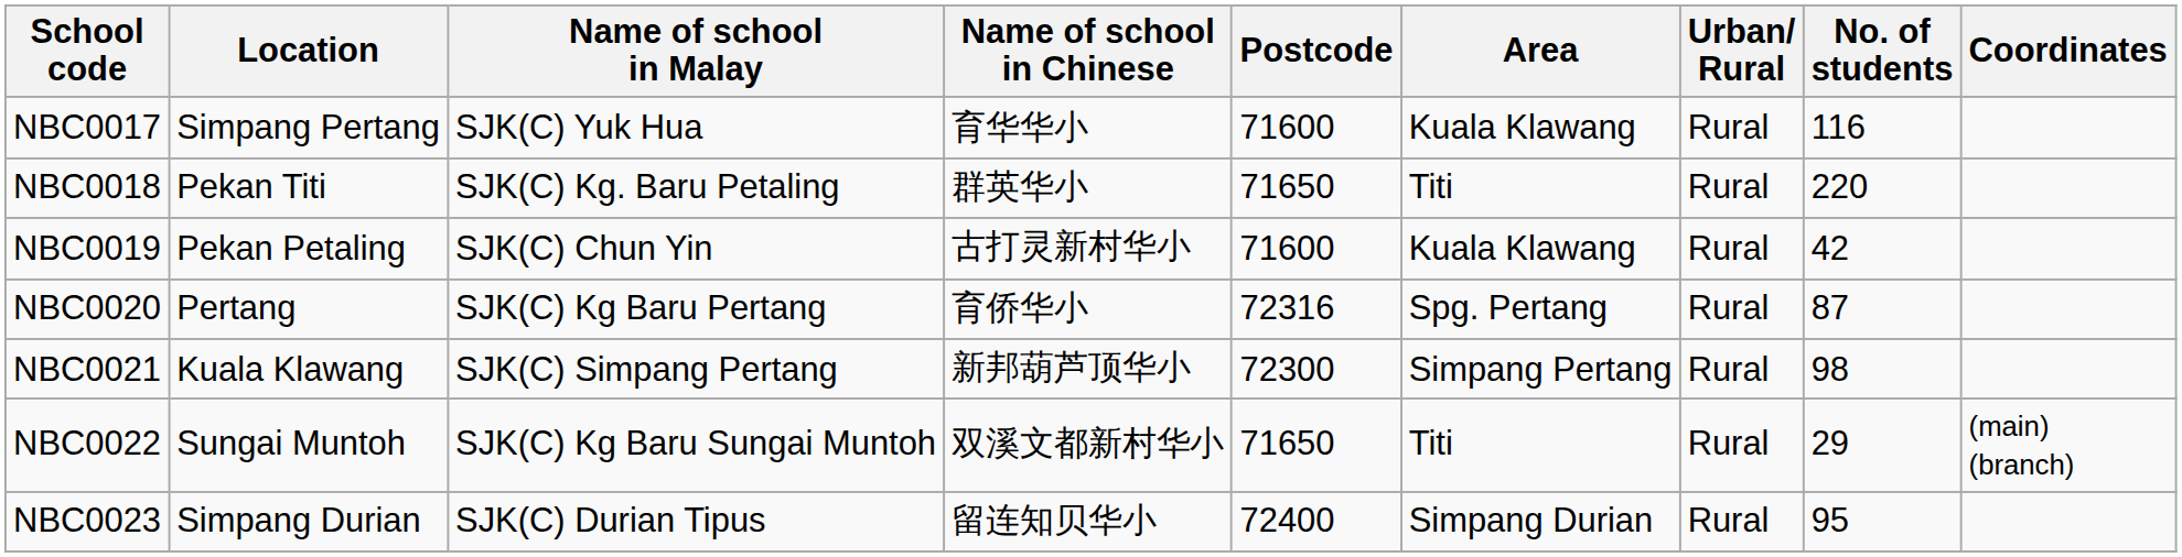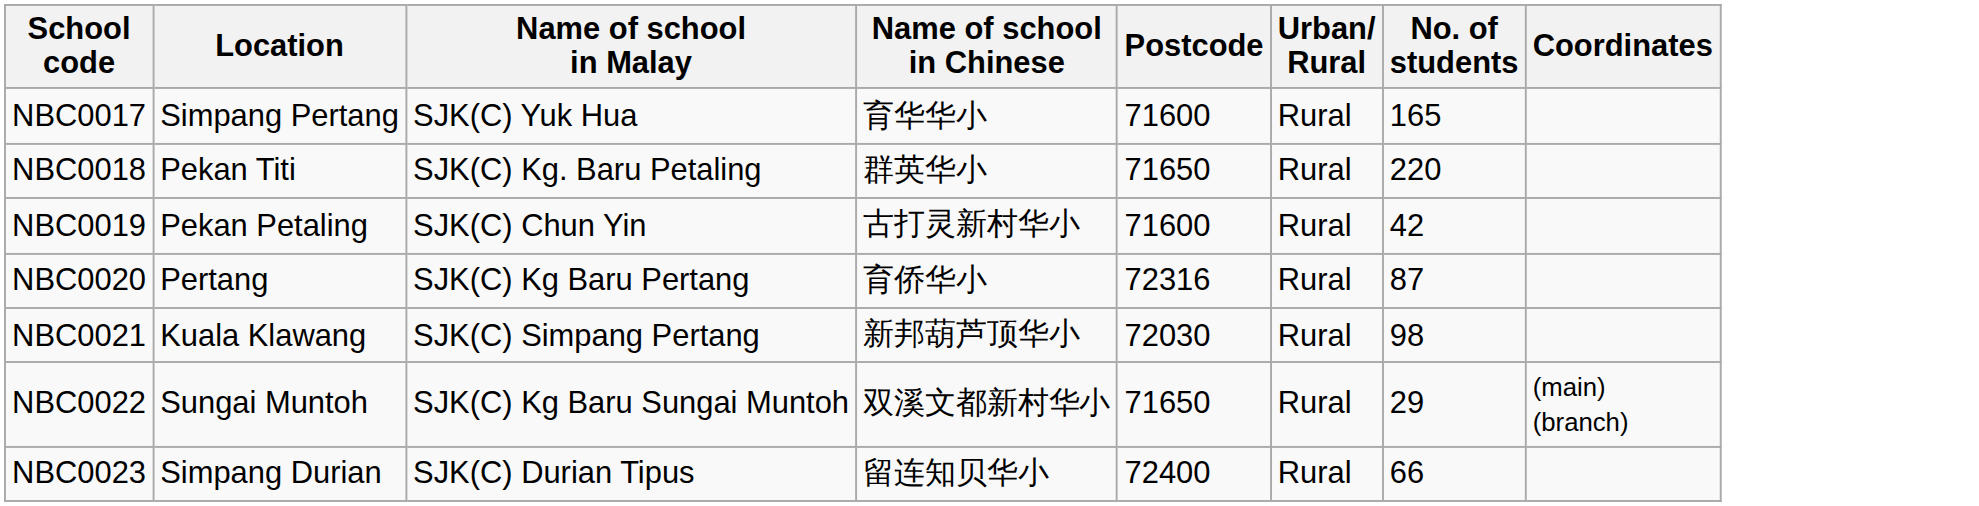- column: Area | Kuala Klawang | Titi | Kuala Klawang | Spg. Pertang | Simpang Pertang | Titi | Simpang Durian
NBC0017 | No. of students: 116 -> 165
NBC0021 | Postcode: 72300 -> 72030
NBC0023 | No. of students: 95 -> 66
